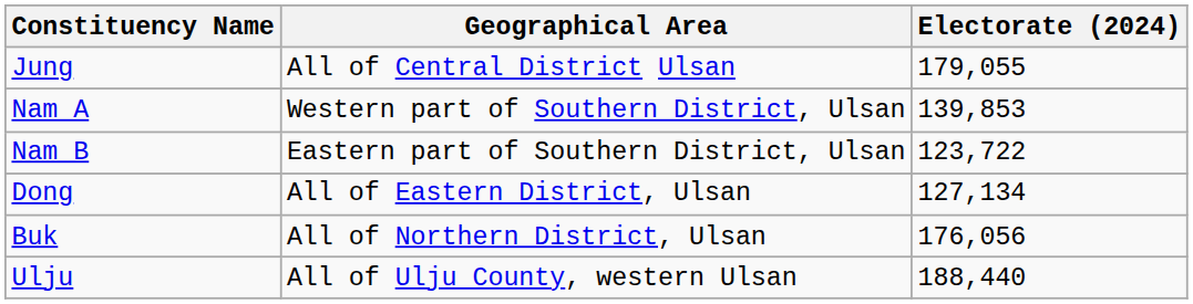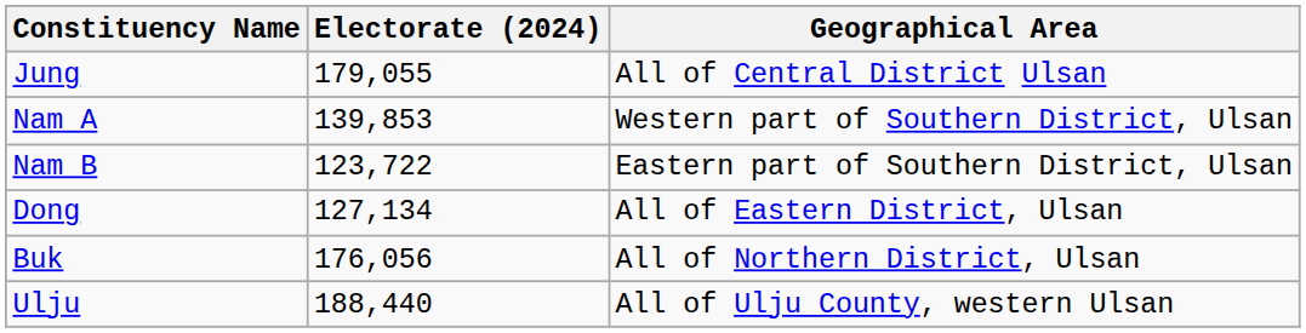columns swapped: Electorate (2024) <-> Geographical Area
